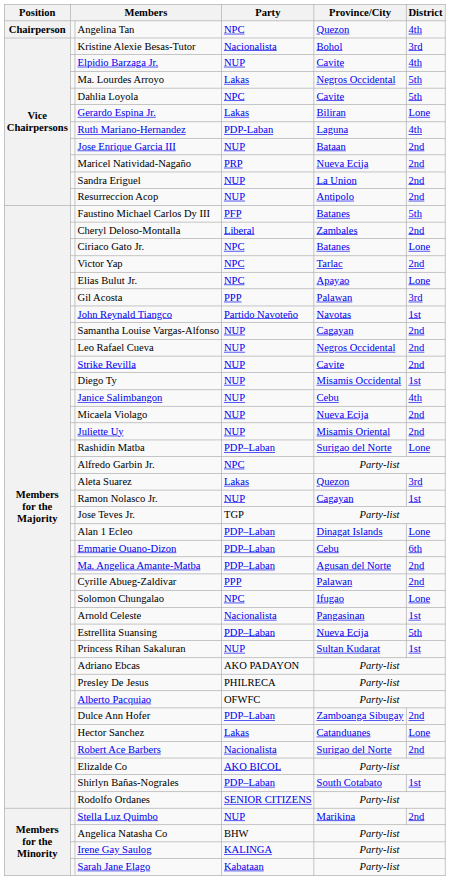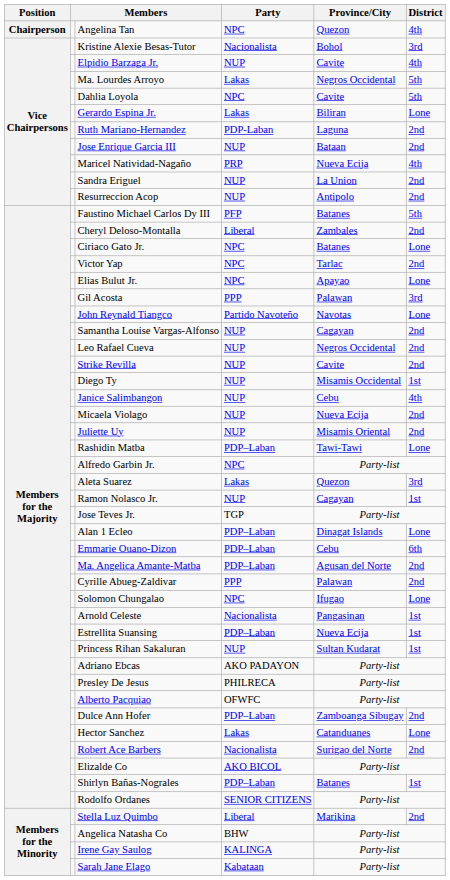Ruth Mariano-Hernandez | District: 4th -> 2nd
Maricel Natividad-Nagaño | District: 2nd -> 4th
John Reynald Tiangco | District: 1st -> Lone
Rashidin Matba | Province/City: Surigao del Norte -> Tawi-Tawi
Estrellita Suansing | District: 5th -> 1st
Shirlyn Bañas-Nograles | Province/City: South Cotabato -> Batanes
Stella Luz Quimbo | Party: NUP -> Liberal
